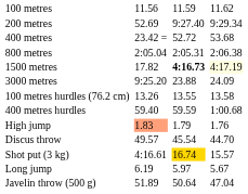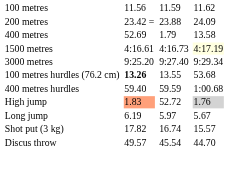200 metres | column 3: 52.69 -> 23.42 =
200 metres | column 5: 9:27.40 -> 23.88
200 metres | column 7: 9:29.34 -> 24.09
400 metres | column 3: 23.42 = -> 52.69
400 metres | column 5: 52.72 -> 1.79
400 metres | column 7: 53.68 -> 13.58
- row: 800 metres | 2:05.04 | 2:05.31 | 2:06.38
1500 metres | column 3: 17.82 -> 4:16.61
1500 metres | column 5: bold -> normal
3000 metres | column 5: 23.88 -> 9:27.40
3000 metres | column 7: 24.09 -> 9:29.34
100 metres hurdles (76.2 cm) | column 3: normal -> bold
100 metres hurdles (76.2 cm) | column 7: 13.58 -> 53.68
High jump | column 5: 1.79 -> 52.72
High jump | column 7: no background -> lightgrey background
rows swapped: Long jump <-> Discus throw
Shot put (3 kg) | column 3: 4:16.61 -> 17.82
Shot put (3 kg) | column 5: gold background -> no background
- row: Javelin throw (500 g) | 51.89 | 50.64 | 47.04
